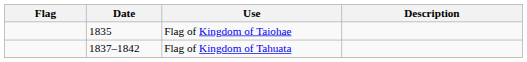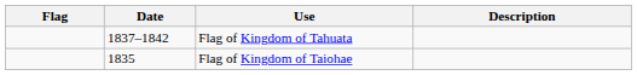rows swapped: Flag of Kingdom of Tahuata <-> Flag of Kingdom of Taiohae
